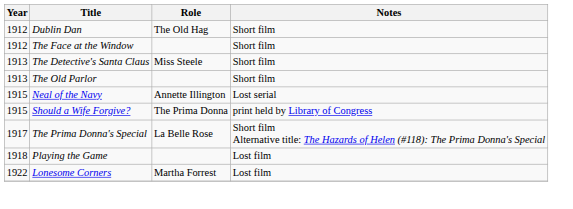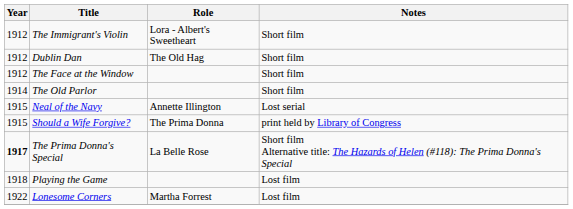+ row: 1912 | The Immigrant's Violin | Lora - Albert's Sweetheart | Short film
- row: 1913 | The Detective's Santa Claus | Miss Steele | Short film
The Old Parlor | Year: 1913 -> 1914
The Prima Donna's Special | Year: normal -> bold
